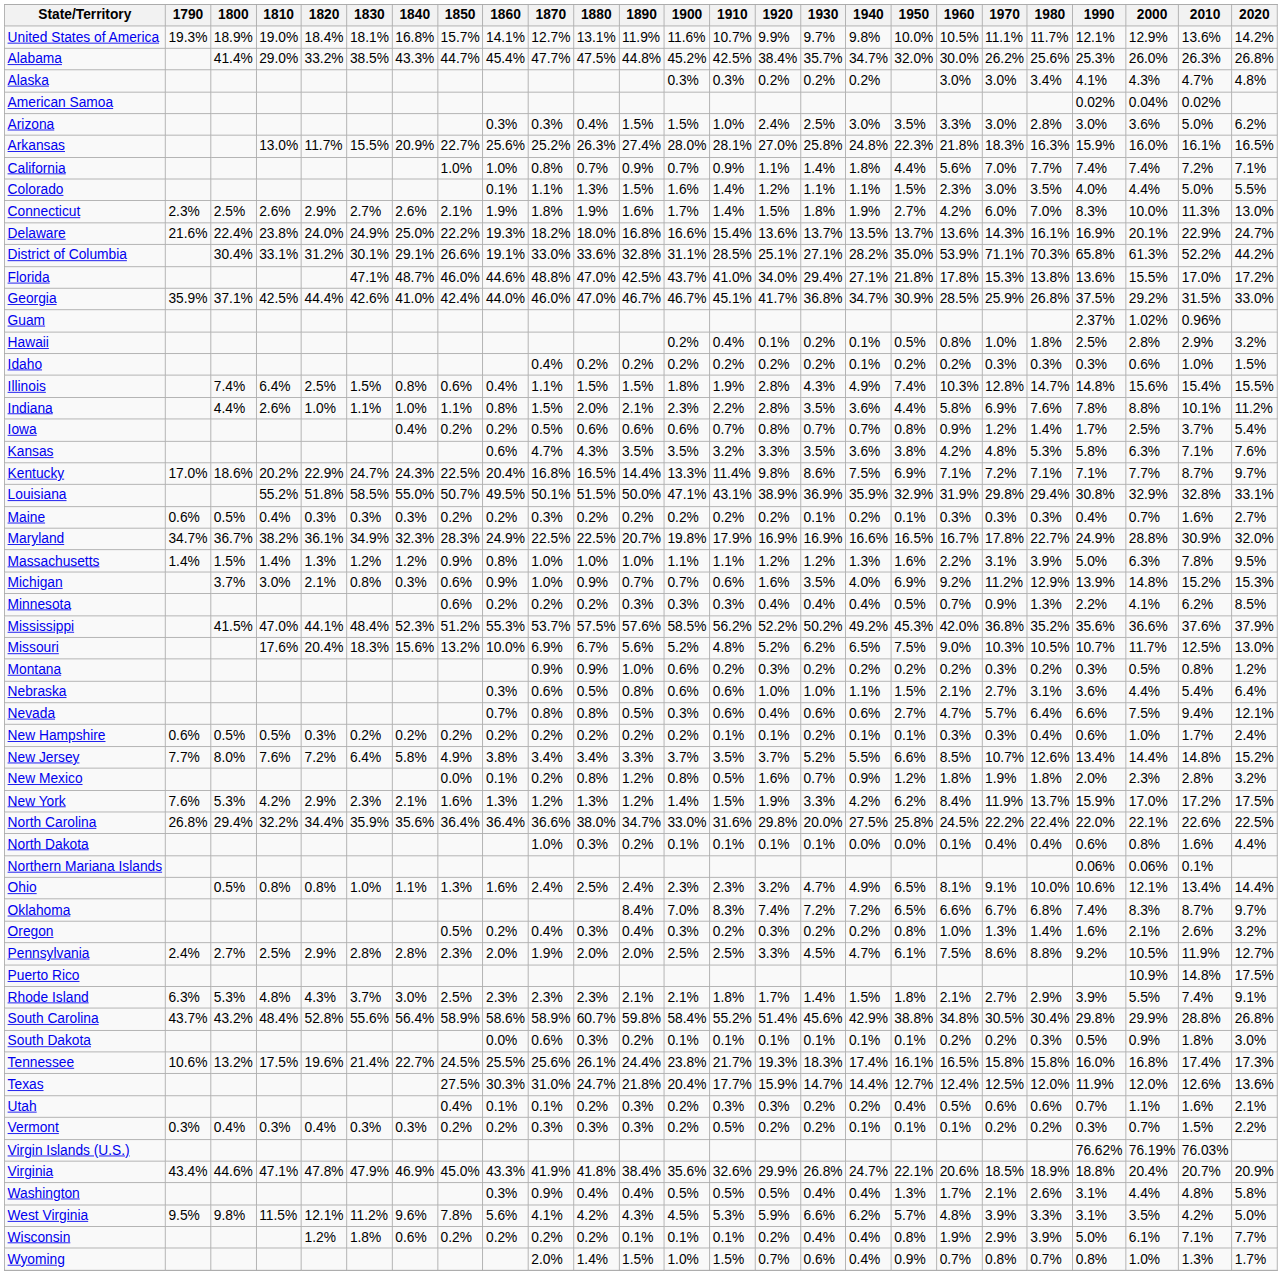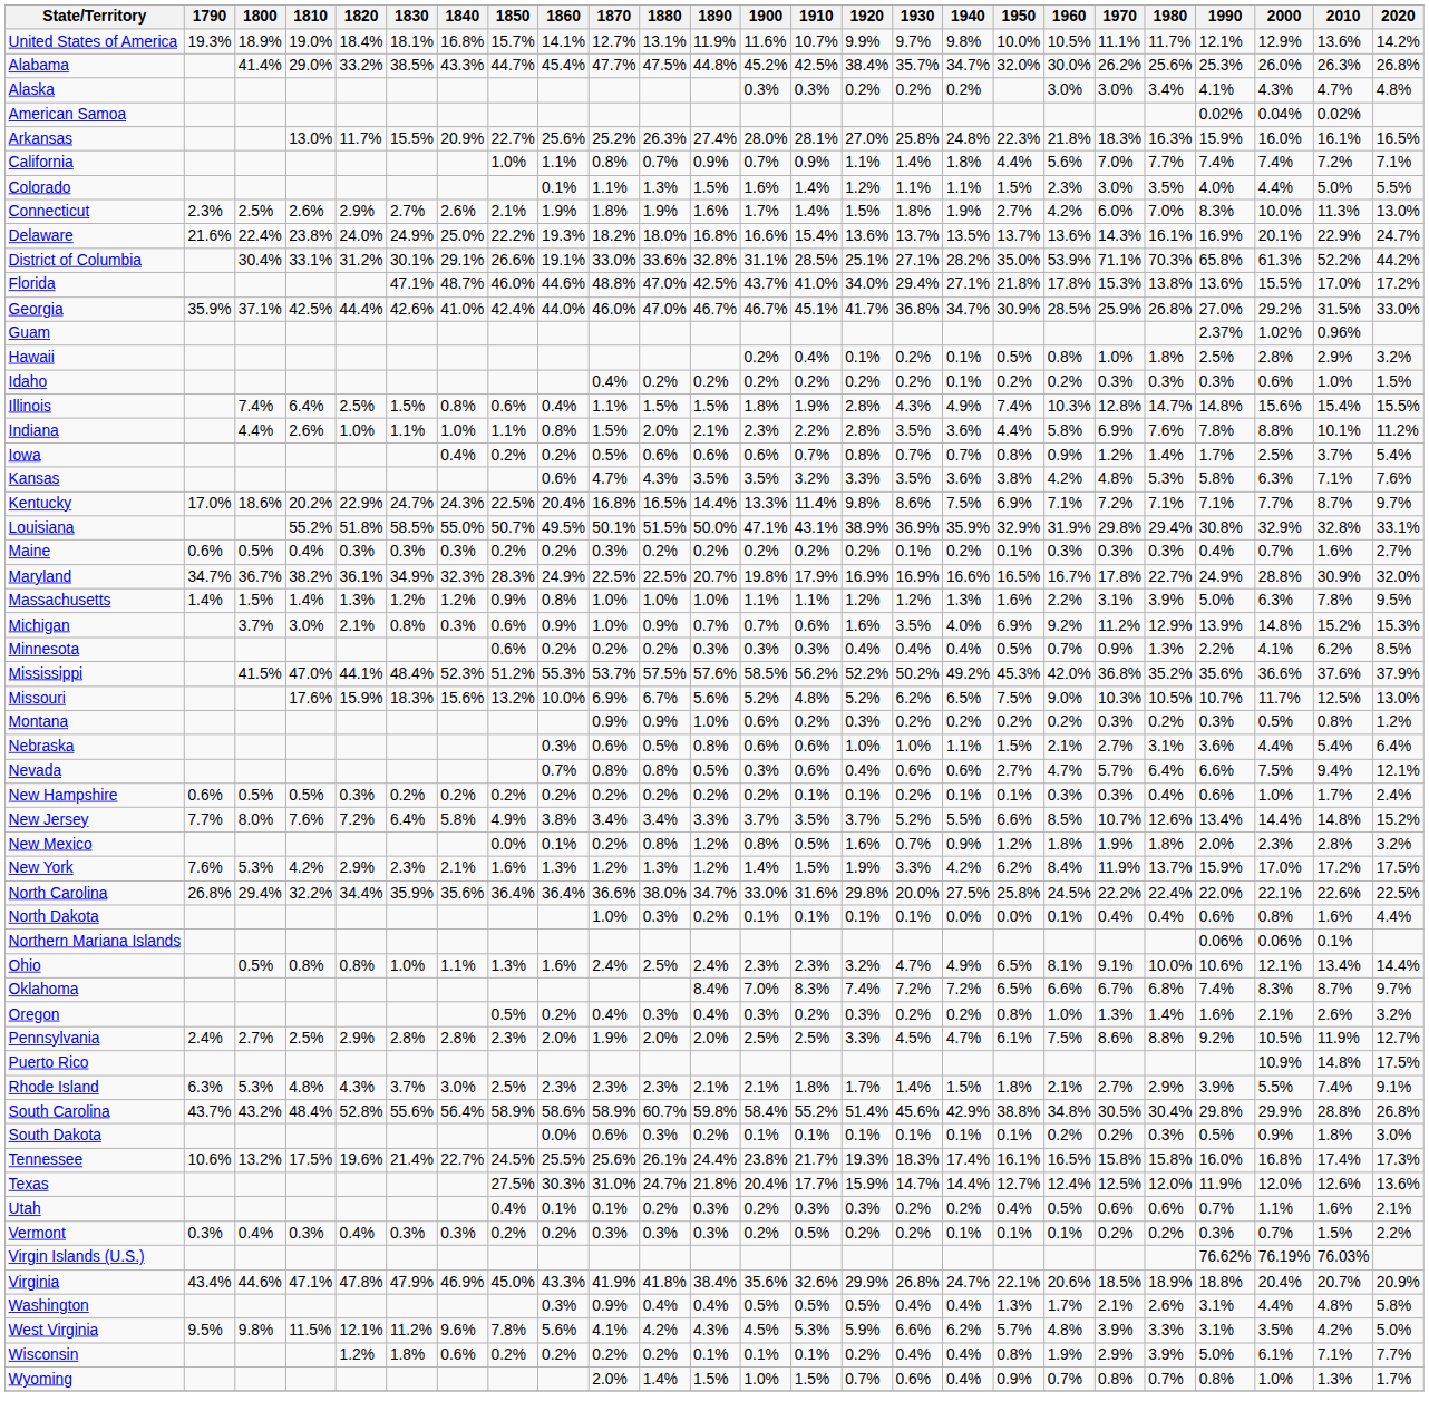- row: Arizona | 0.3% | 0.3% | 0.4% | 1.5% | 1.5% | 1.0% | 2.4% | 2.5% | 3.0% | 3.5% | 3.3% | 3.0% | 2.8% | 3.0% | 3.6% | 5.0% | 6.2%
California | 1860: 1.0% -> 1.1%
Georgia | 1990: 37.5% -> 27.0%
Missouri | 1820: 20.4% -> 15.9%
